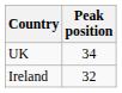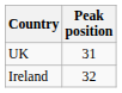UK | Peak position: 34 -> 31
